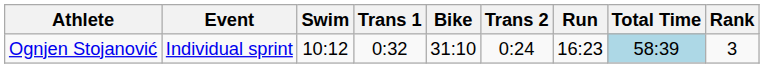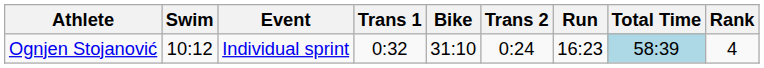columns swapped: Event <-> Swim
Ognjen Stojanović | Rank: 3 -> 4
